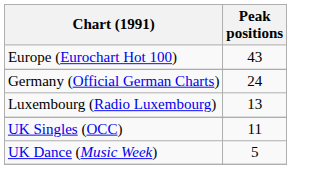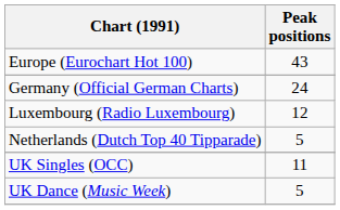Luxembourg (Radio Luxembourg) | Peak positions: 13 -> 12
+ row: Netherlands (Dutch Top 40 Tipparade) | 5
